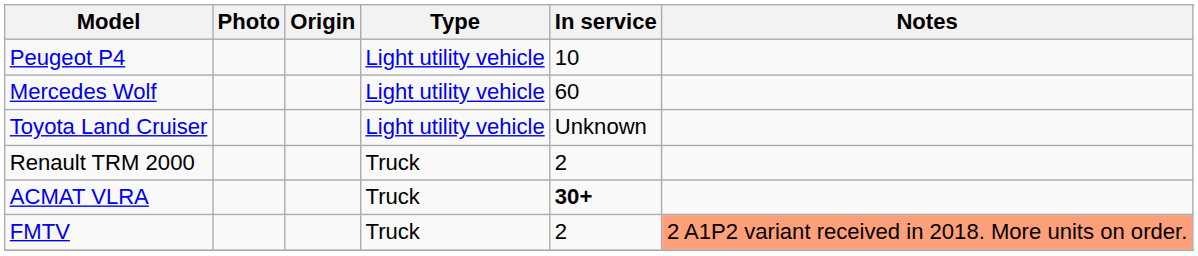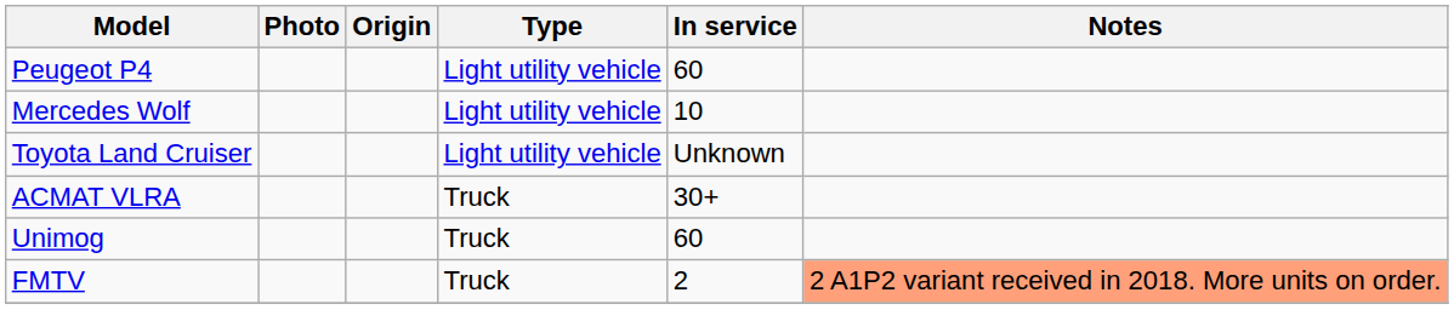Peugeot P4 | In service: 10 -> 60
Mercedes Wolf | In service: 60 -> 10
- row: Renault TRM 2000 | Truck | 2
ACMAT VLRA | In service: bold -> normal
+ row: Unimog | Truck | 60
